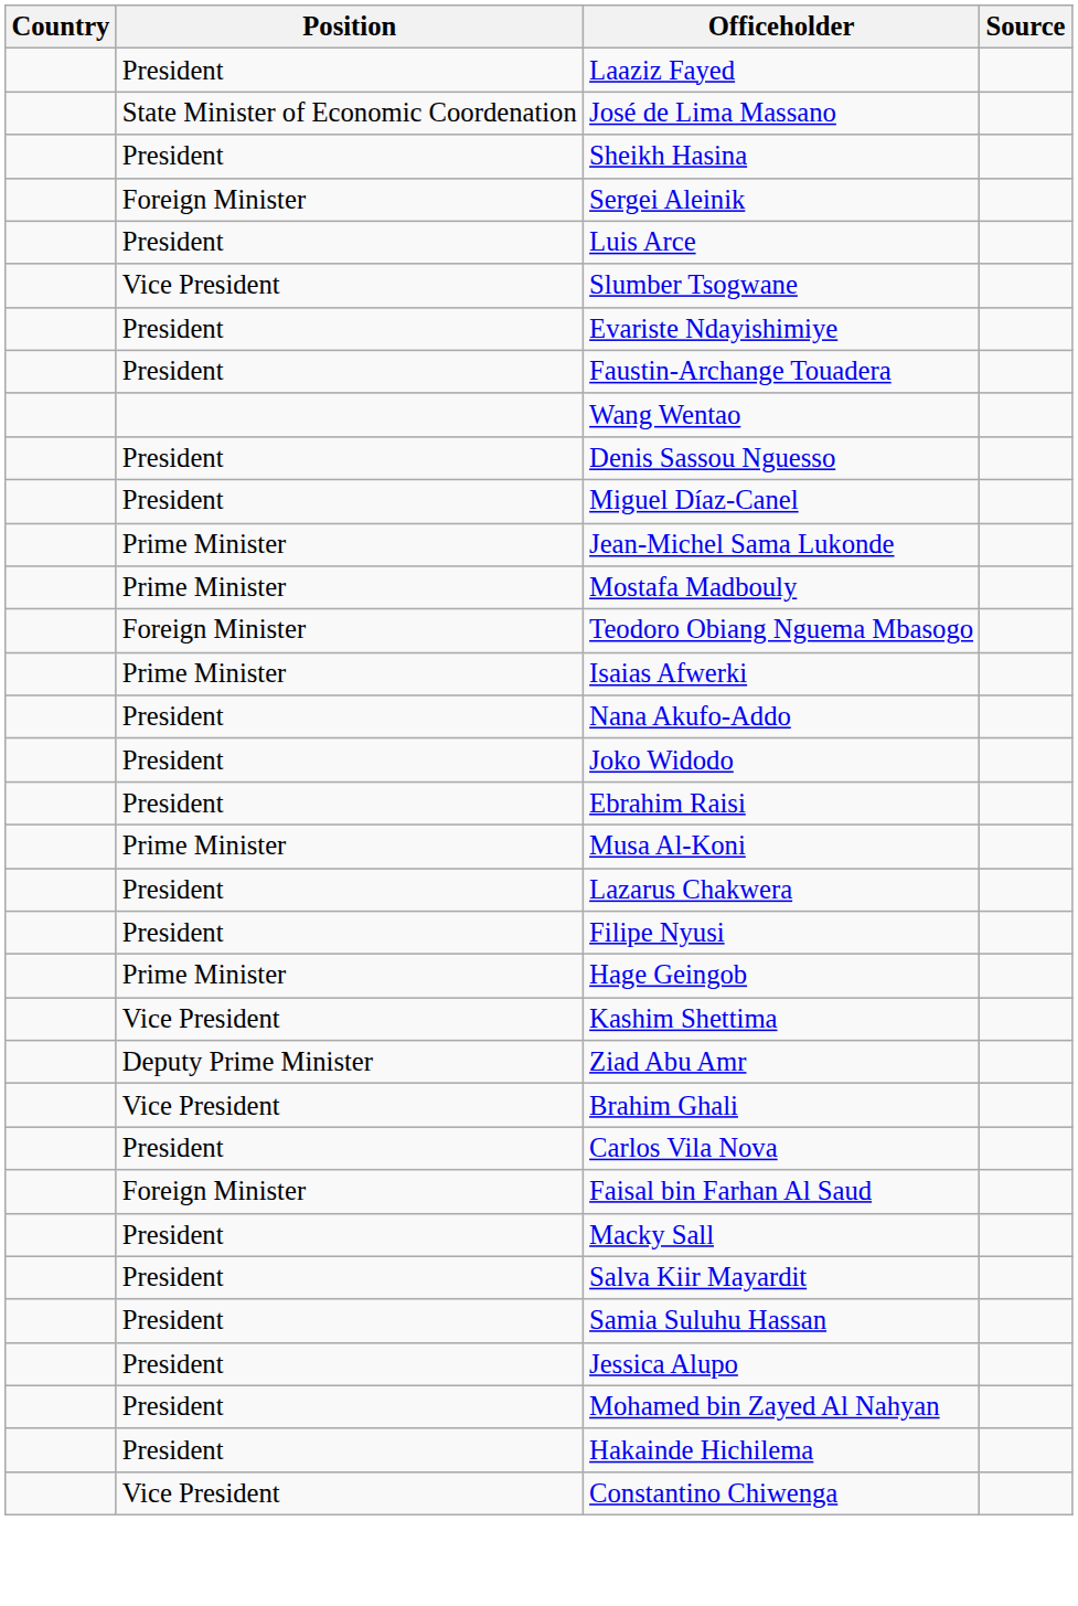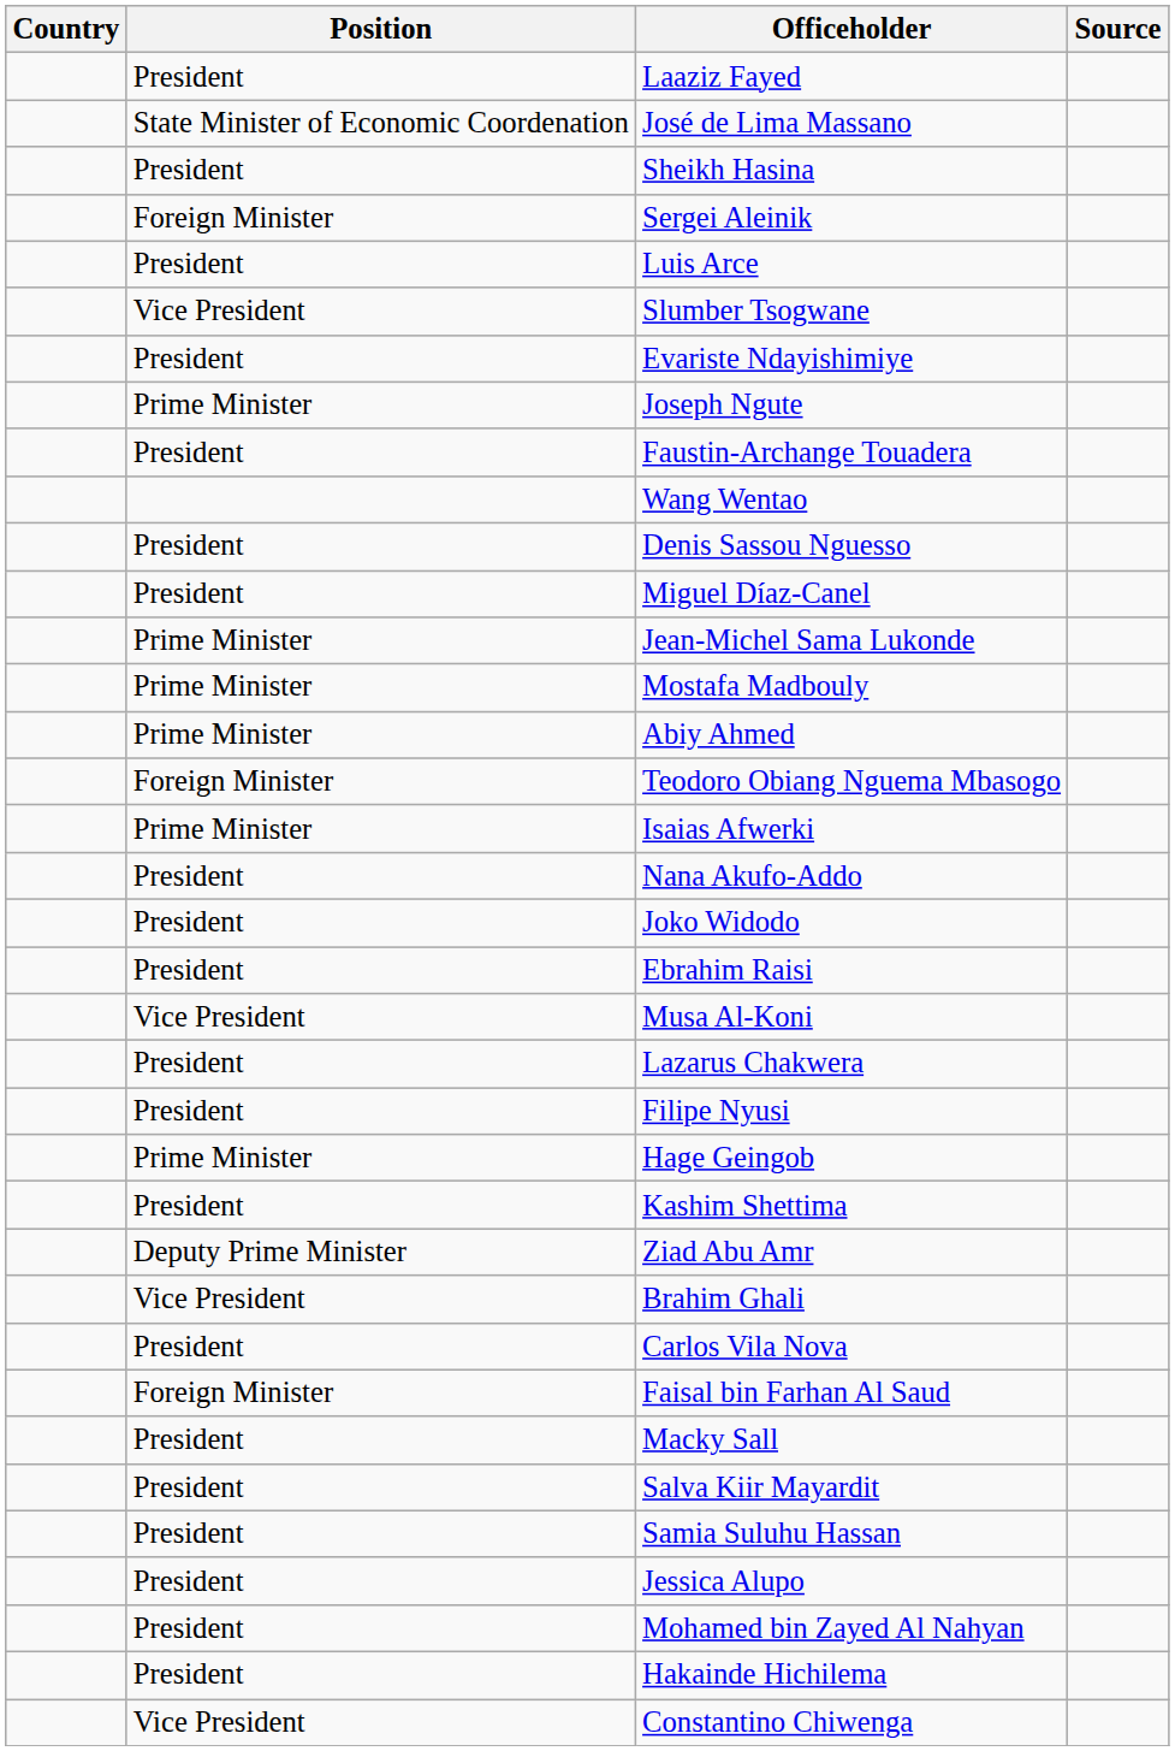+ row: Prime Minister | Joseph Ngute
+ row: Prime Minister | Abiy Ahmed
Musa Al-Koni | Position: Prime Minister -> Vice President
Kashim Shettima | Position: Vice President -> President
